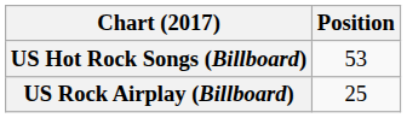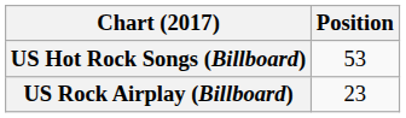US Rock Airplay (Billboard) | Position: 25 -> 23
